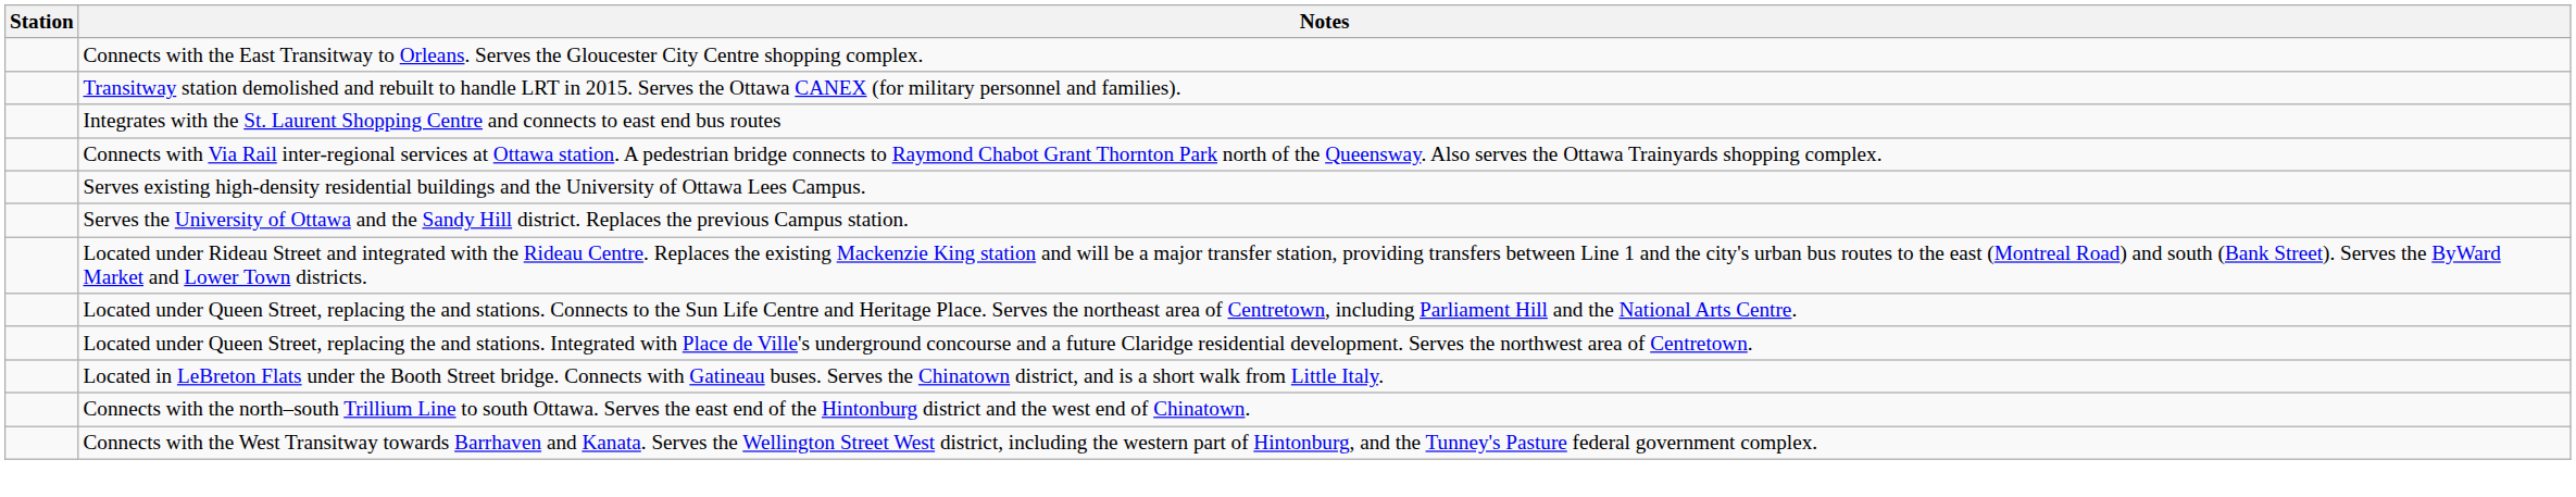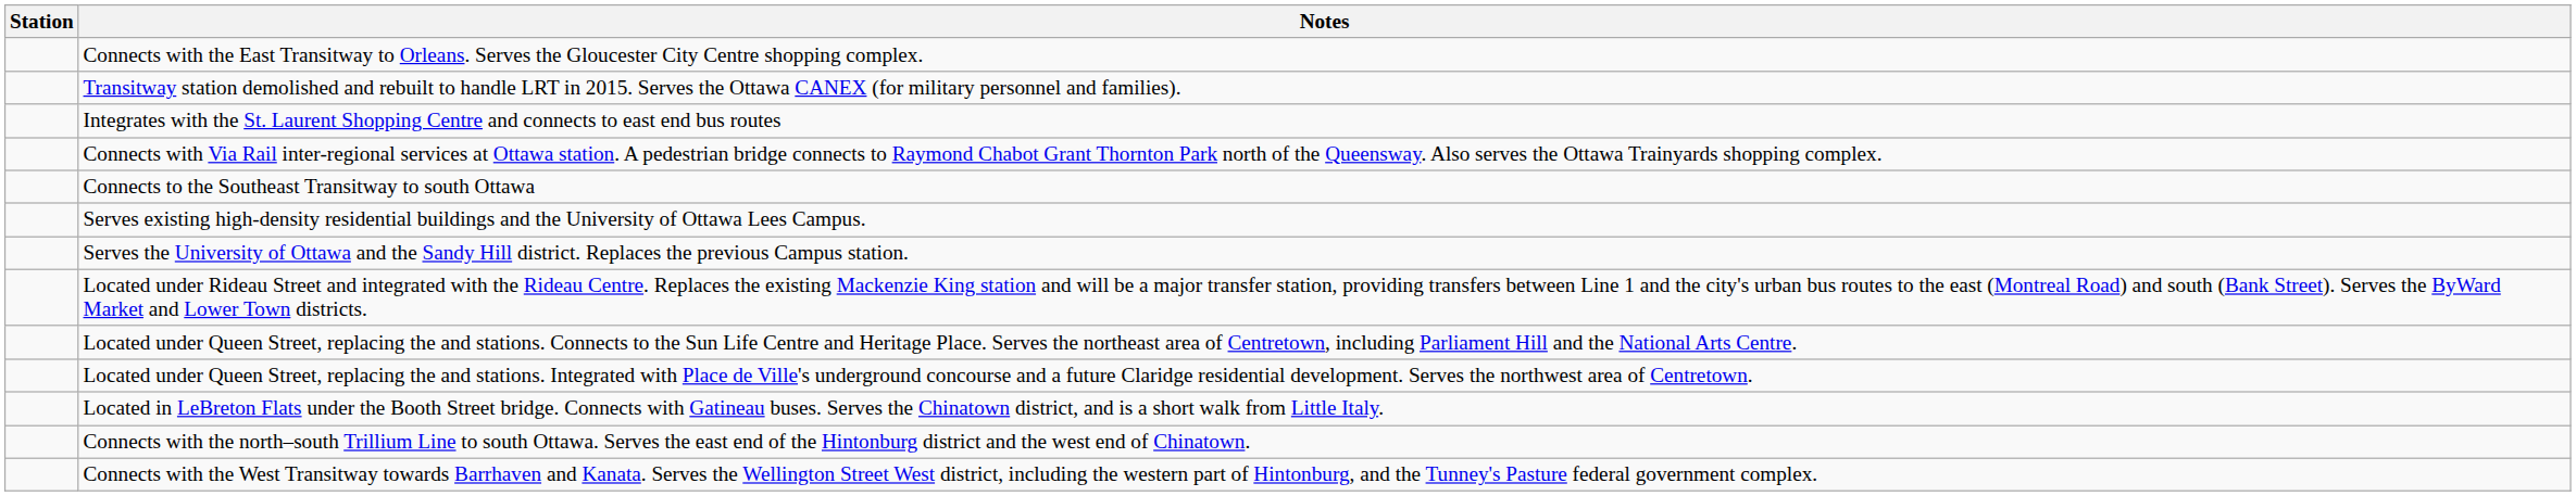+ row: Connects to the Southeast Transitway to south Ottawa
